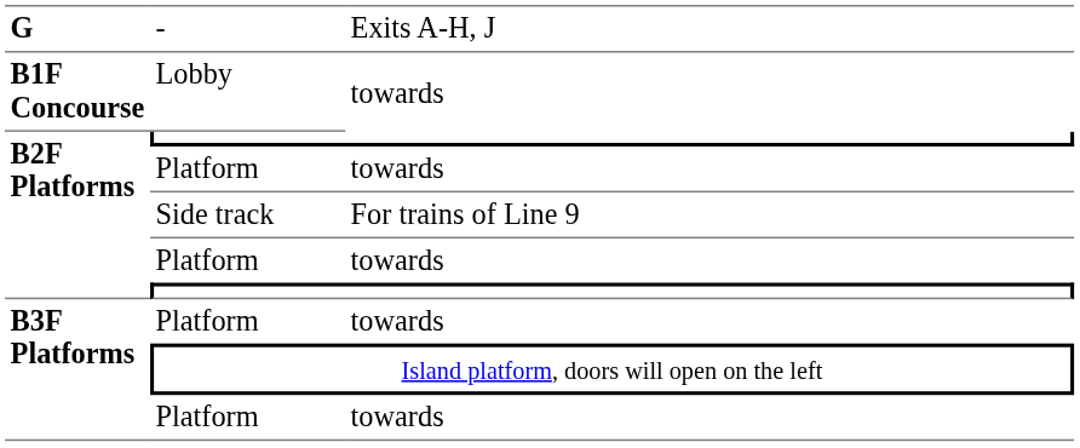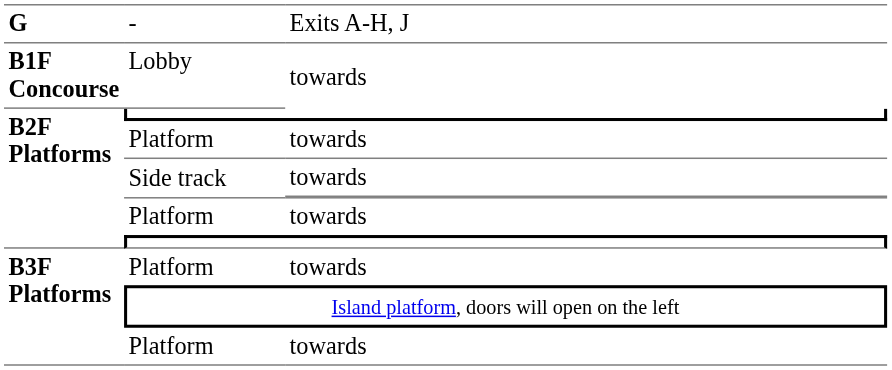Side track | column 3: For trains of Line 9 -> towards
